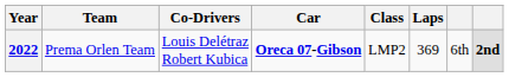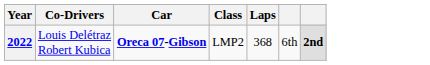- column: Team | Prema Orlen Team
2022 | Laps: 369 -> 368
